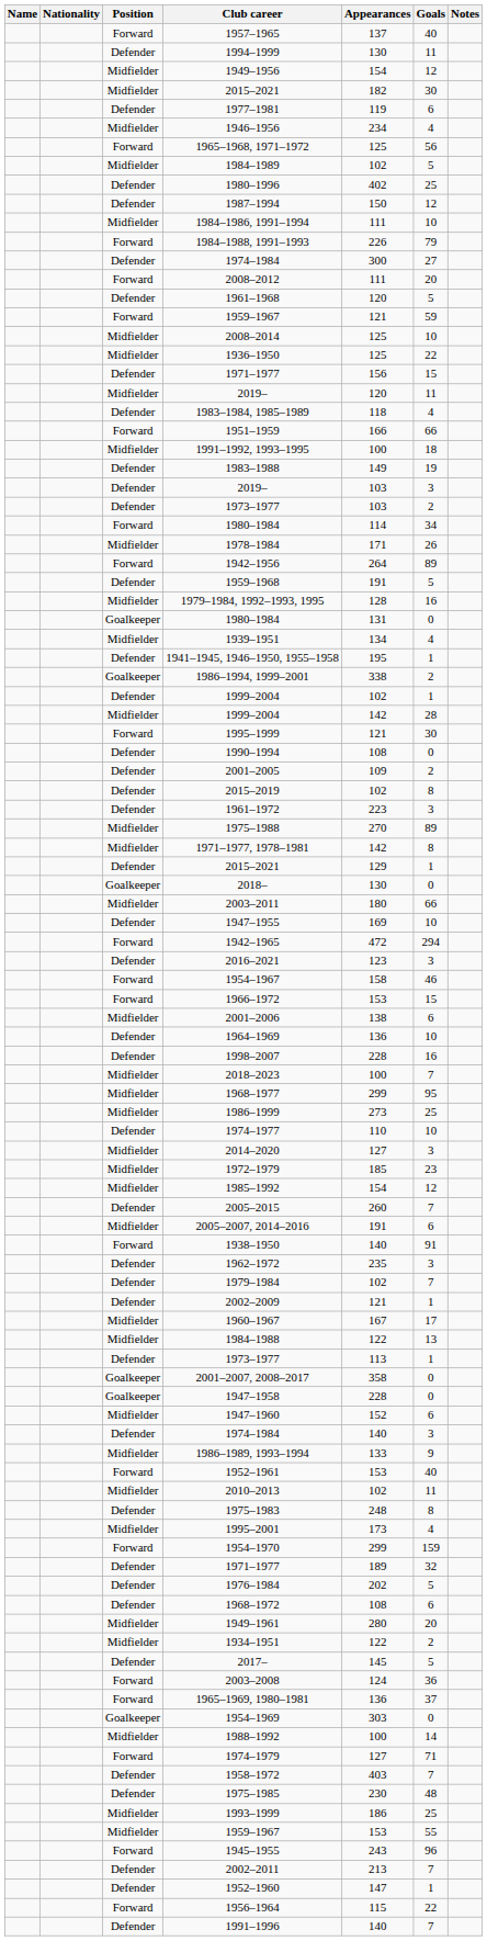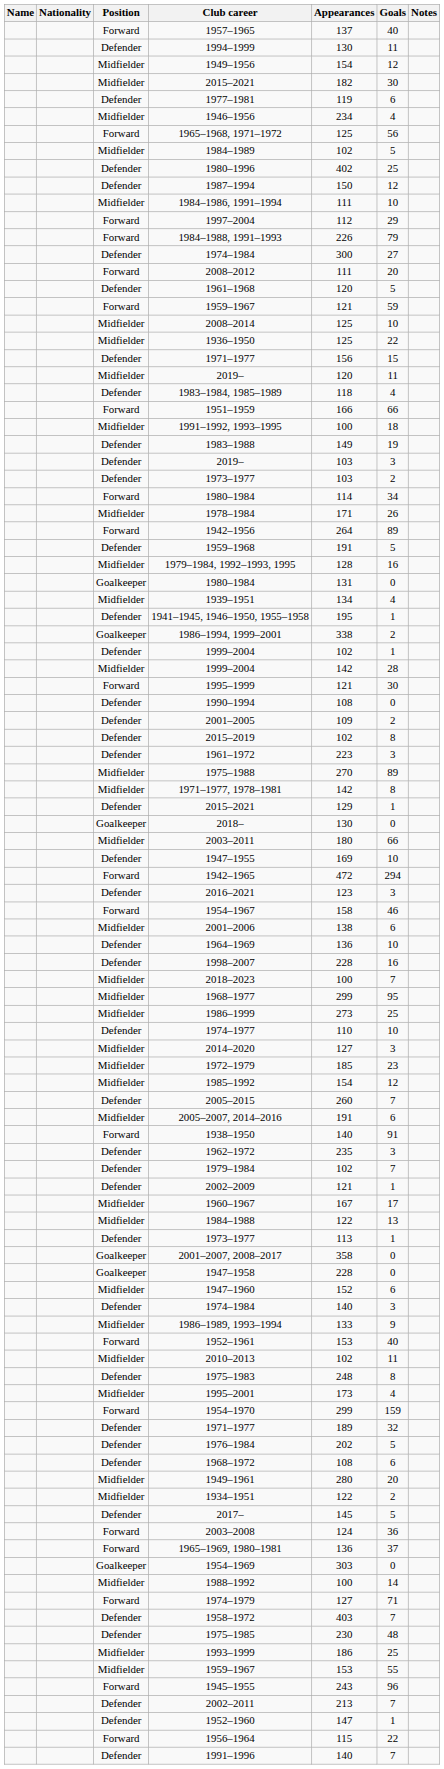+ row: Forward | 1997–2004 | 112 | 29
- row: Forward | 1966–1972 | 153 | 15
